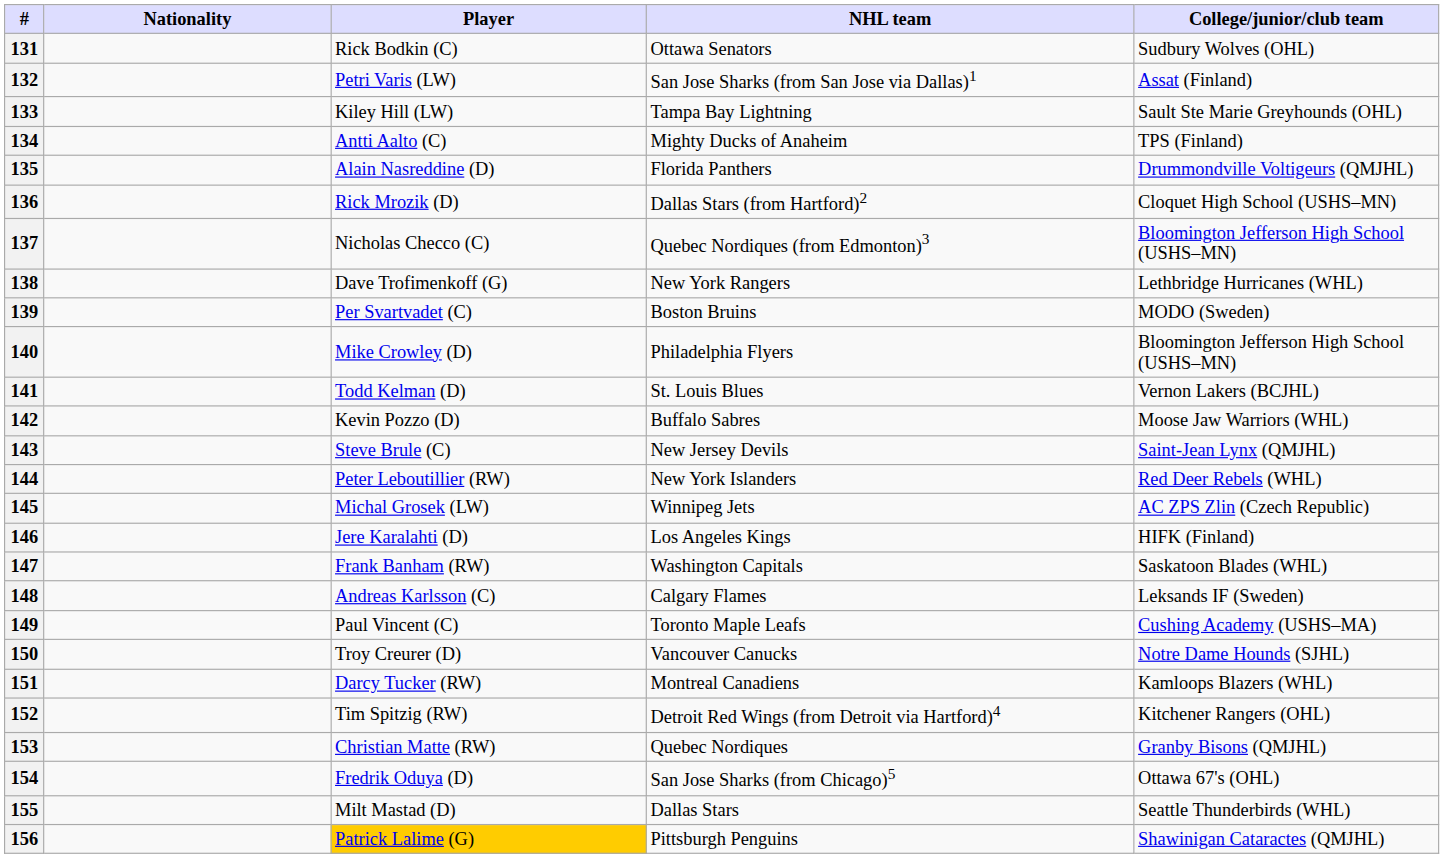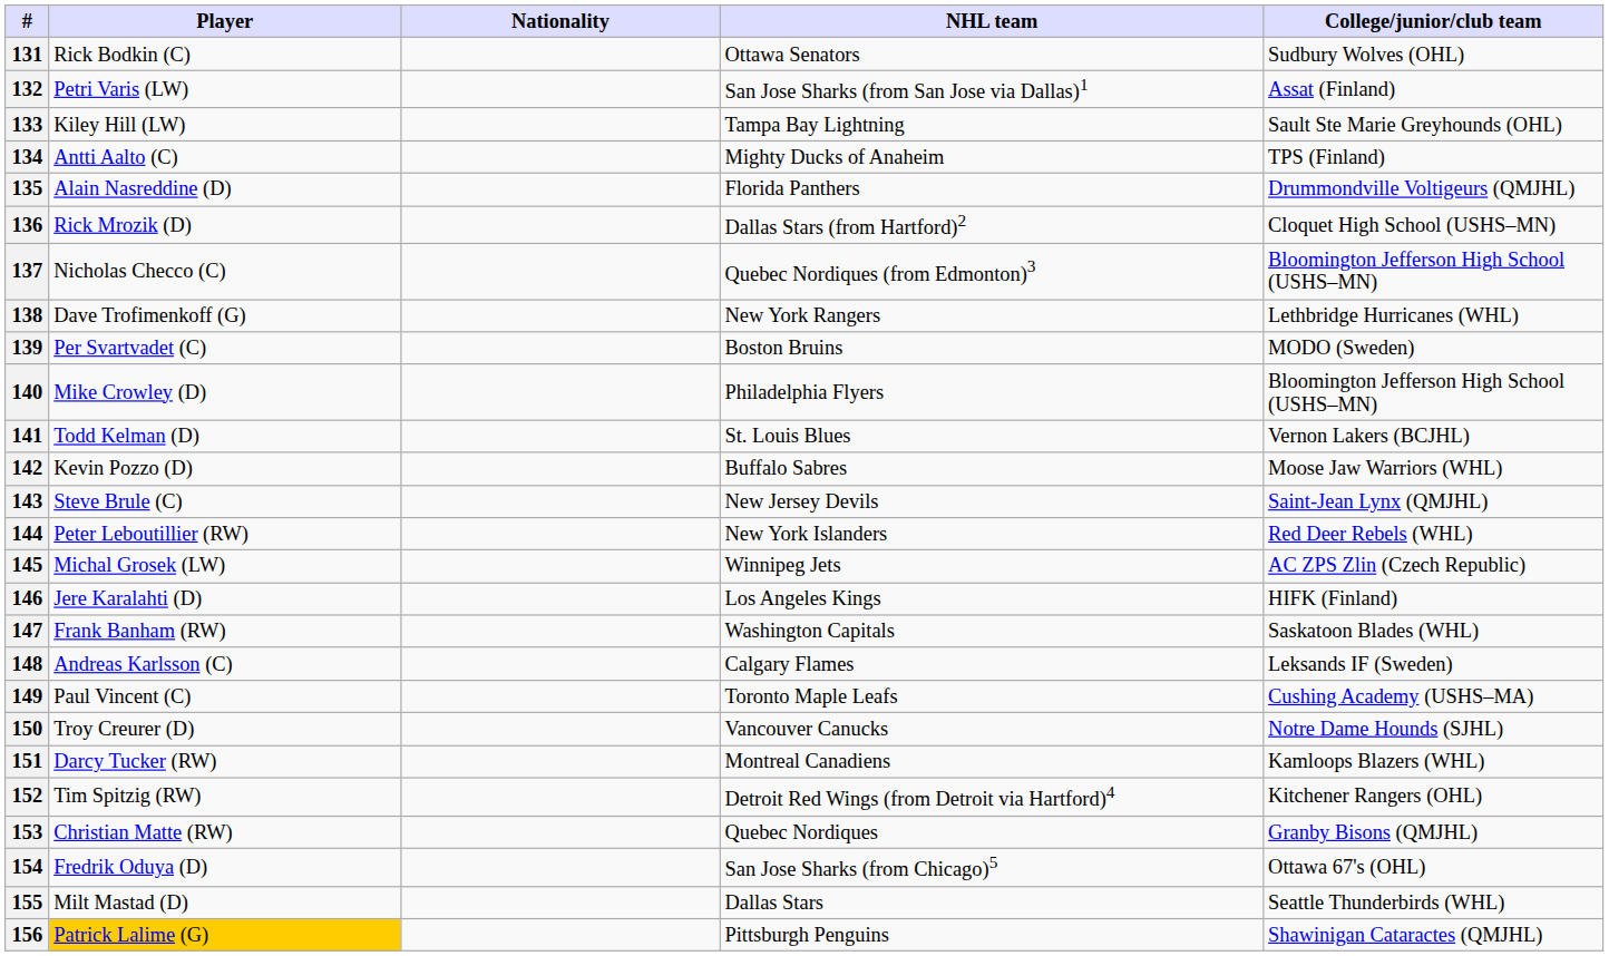columns swapped: Player <-> Nationality
